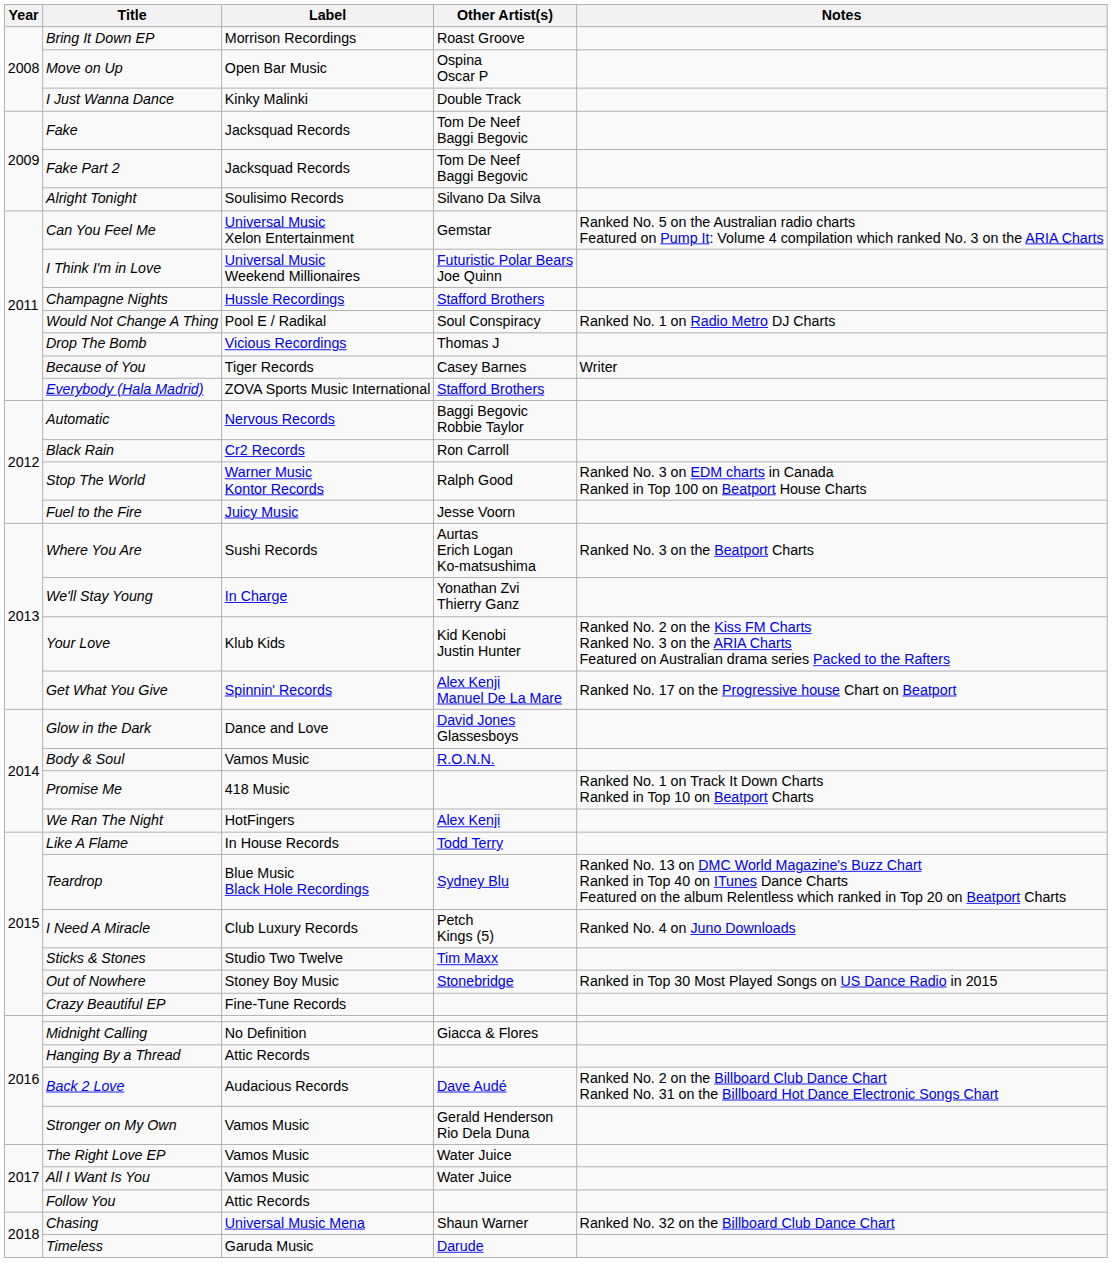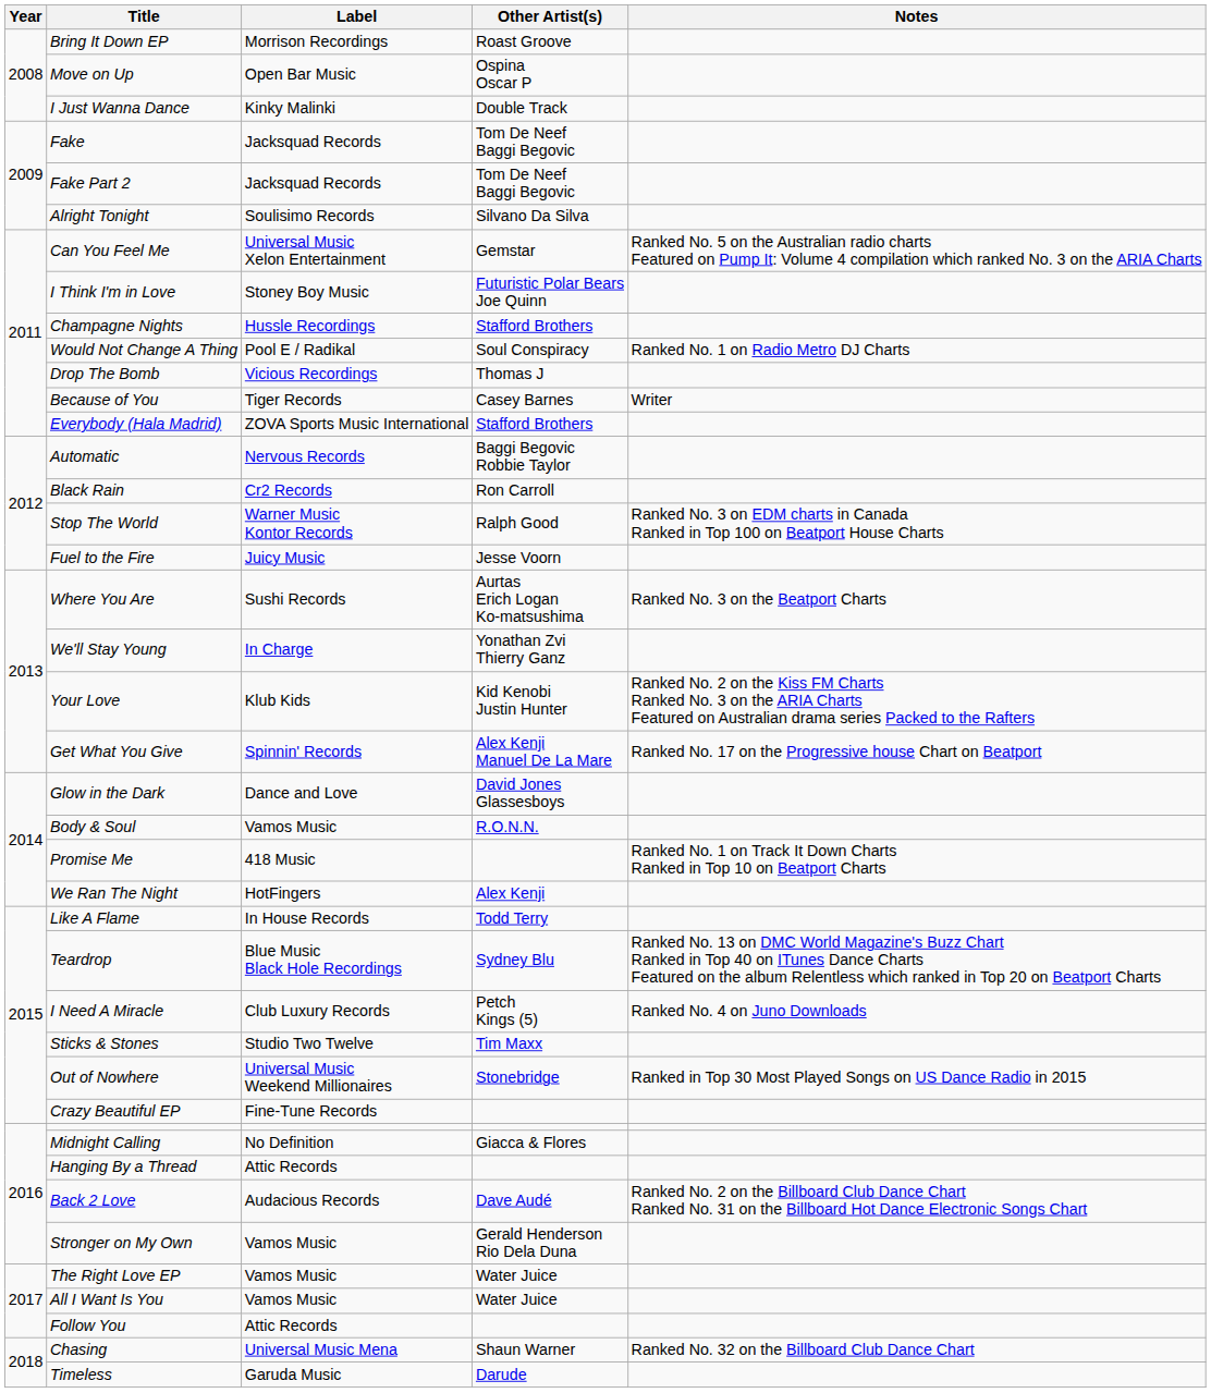I Think I'm in Love | Label: Universal Music Weekend Millionaires -> Stoney Boy Music
Out of Nowhere | Label: Stoney Boy Music -> Universal Music Weekend Millionaires
